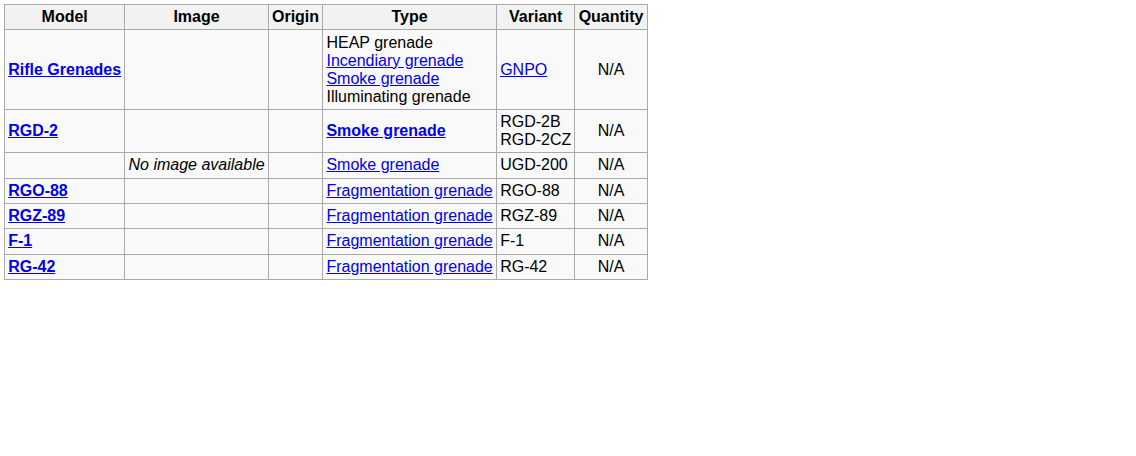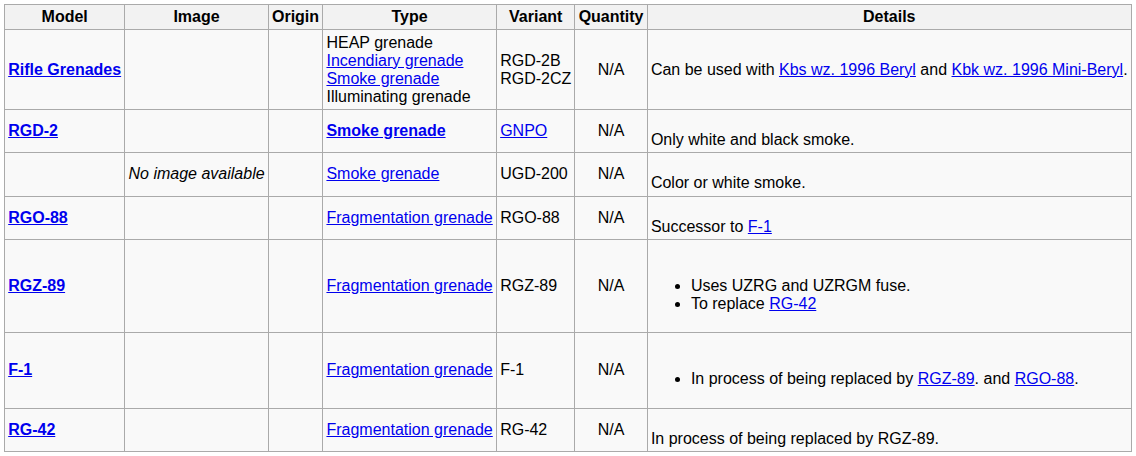+ column: Details | Can be used with Kbs wz. 1996 Beryl and Kbk wz. 1996 Mini-Beryl. | Only white and black smoke. | Color or white smoke. | Successor to F-1 | Uses UZRG and UZRGM fuse. To replace RG-42 | In process of being replaced by RGZ-89. and RGO-88. | In process of being replaced by RGZ-89.
Rifle Grenades | Variant: GNPO -> RGD-2B RGD-2CZ
RGD-2 | Variant: RGD-2B RGD-2CZ -> GNPO
